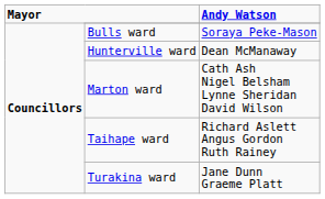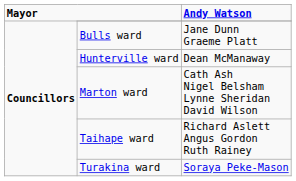Bulls ward | Andy Watson: Soraya Peke-Mason -> Jane Dunn Graeme Platt
Turakina ward | Andy Watson: Jane Dunn Graeme Platt -> Soraya Peke-Mason
